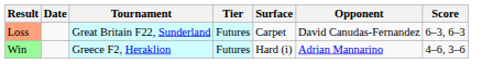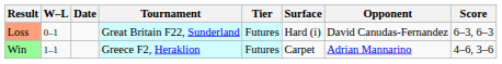+ column: W–L | 0–1 | 1–1
Loss | Surface: Carpet -> Hard (i)
Win | Surface: Hard (i) -> Carpet
